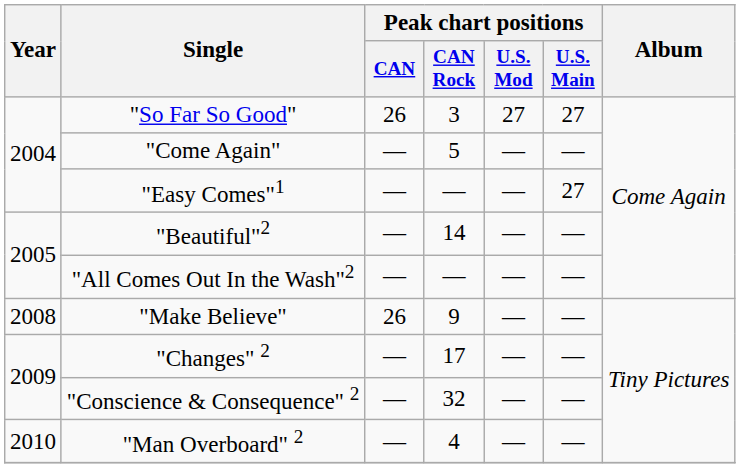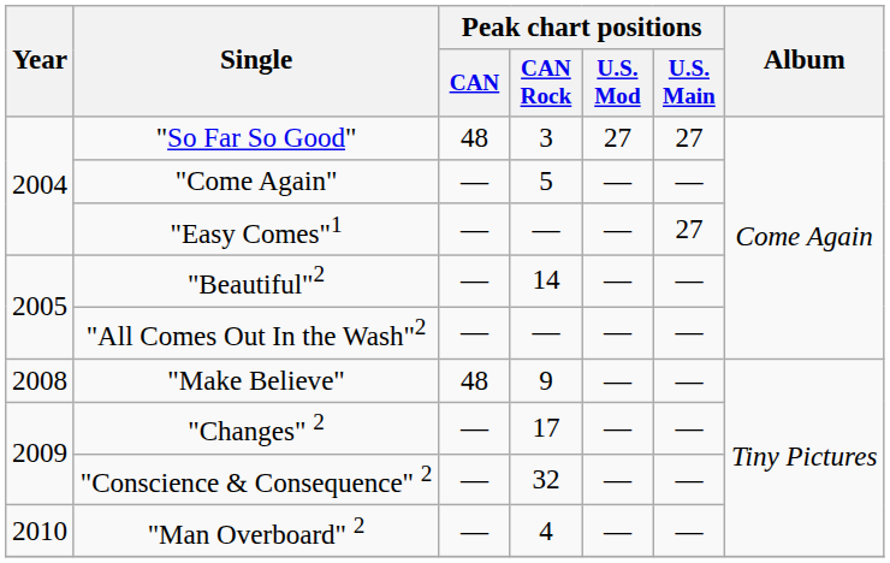"So Far So Good" | Peak chart positions / CAN: 26 -> 48
"Make Believe" | Peak chart positions / CAN: 26 -> 48
